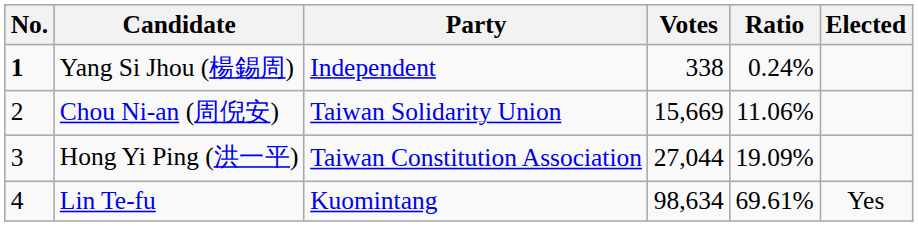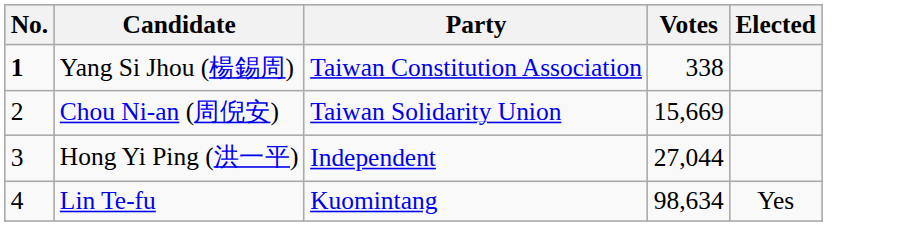- column: Ratio | 0.24% | 11.06% | 19.09% | 69.61%
Yang Si Jhou (楊錫周) | Party: Independent -> Taiwan Constitution Association
Hong Yi Ping (洪一平) | Party: Taiwan Constitution Association -> Independent
